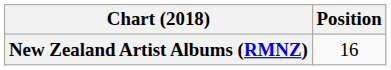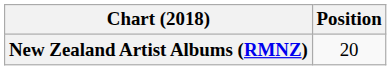New Zealand Artist Albums (RMNZ) | Position: 16 -> 20
